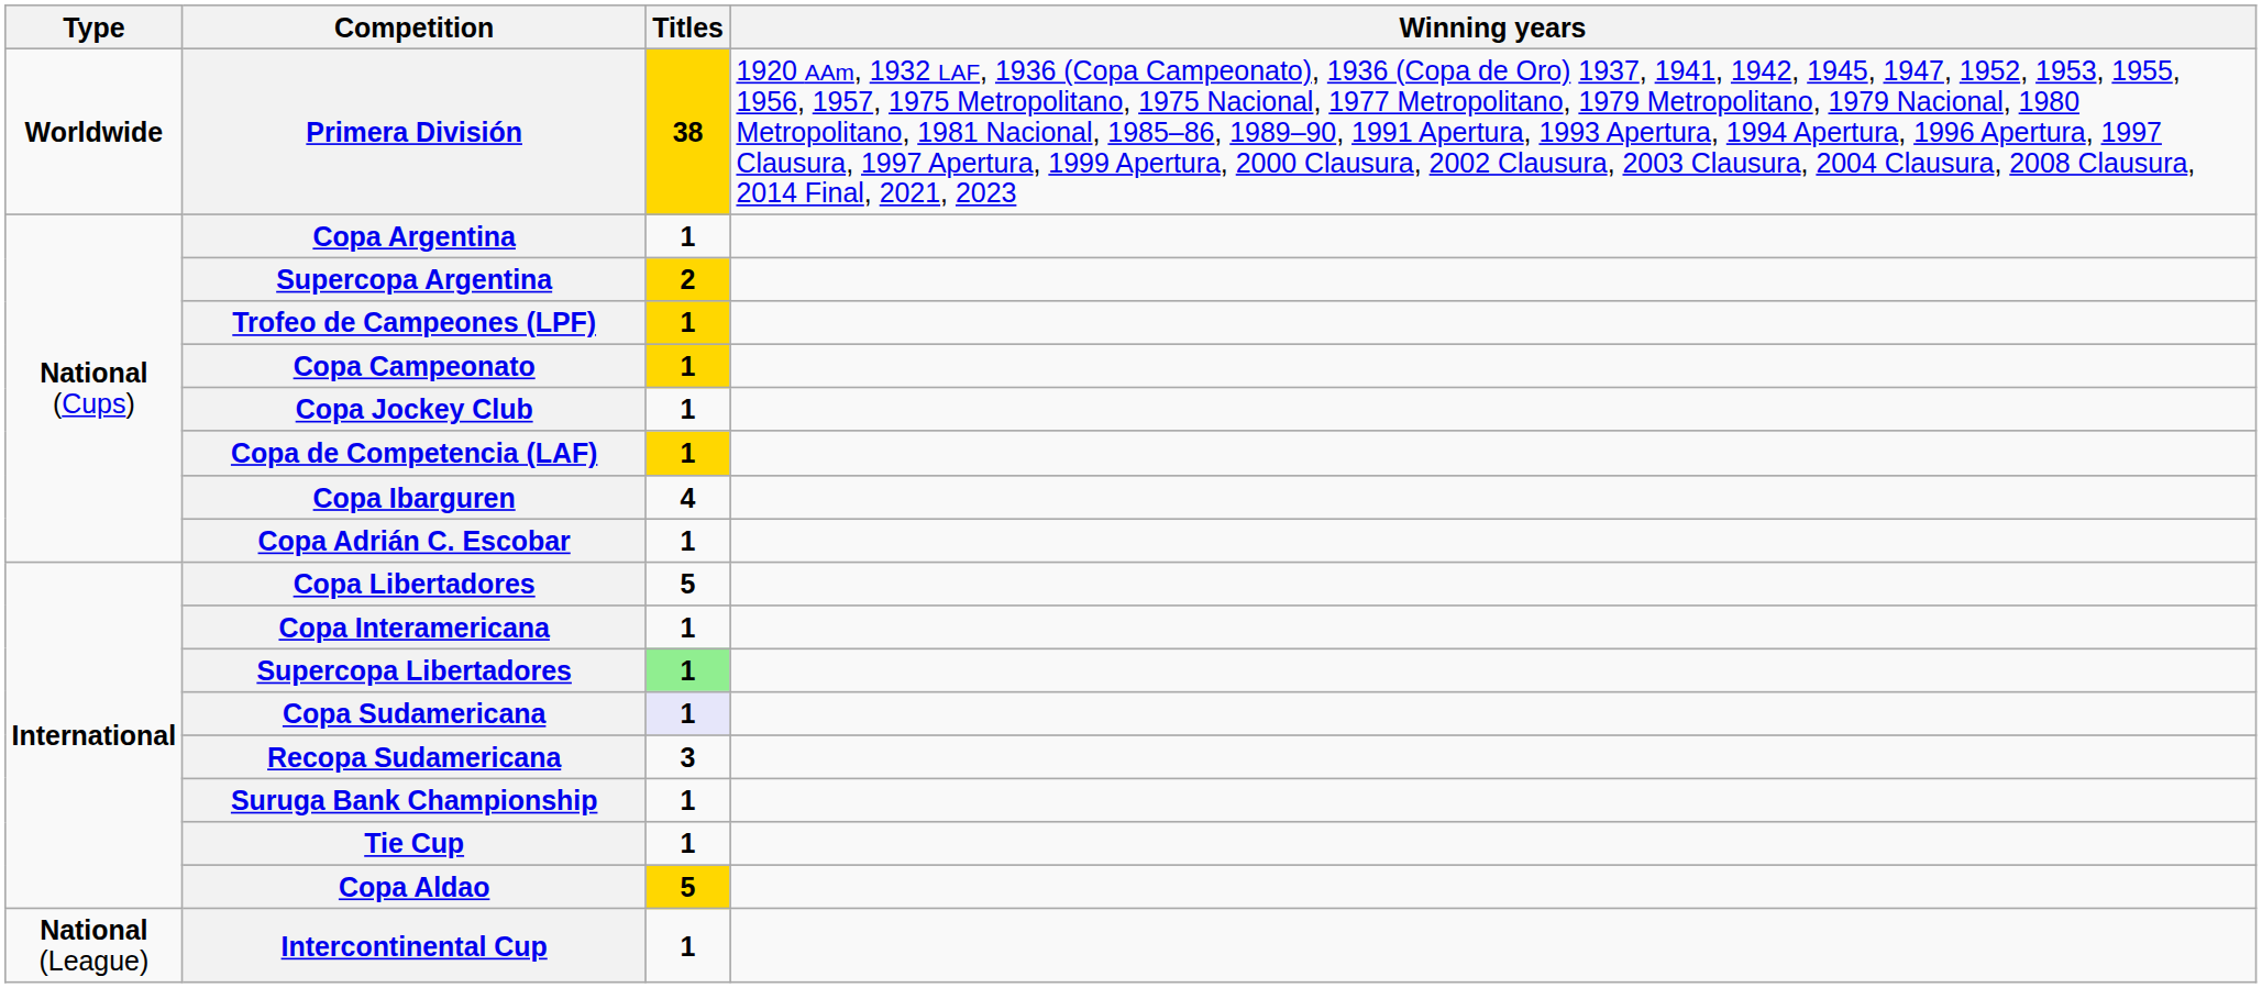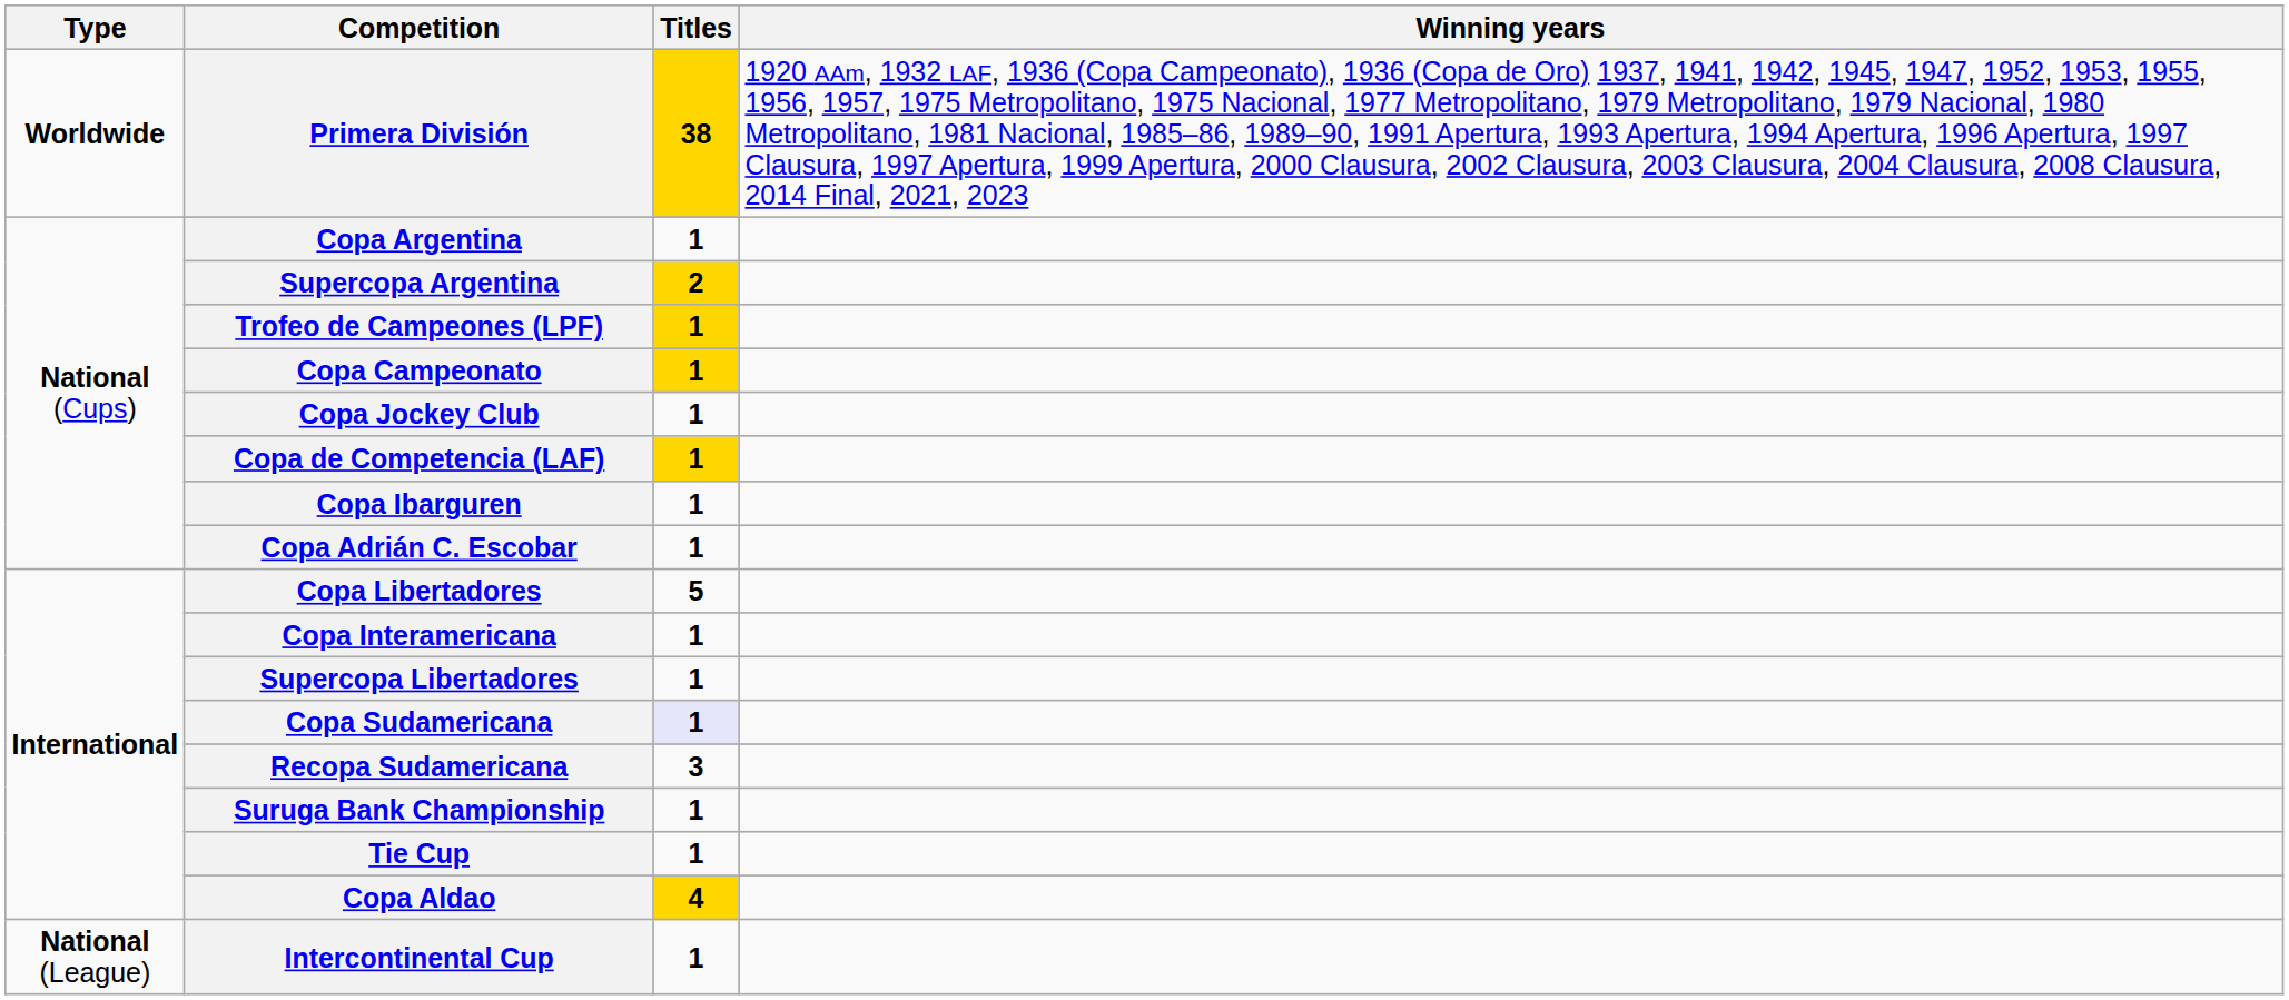Copa Ibarguren | Titles: 4 -> 1
Supercopa Libertadores | Titles: lightgreen background -> no background
Copa Aldao | Titles: 5 -> 4
